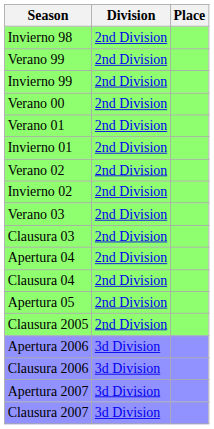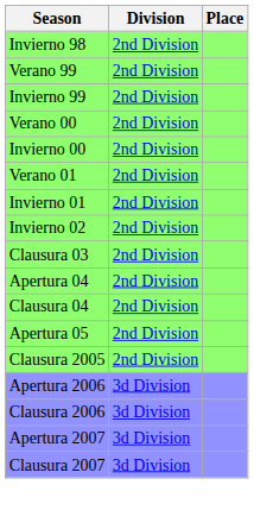+ row: Invierno 00 | 2nd Division
- row: Verano 02 | 2nd Division
- row: Verano 03 | 2nd Division
